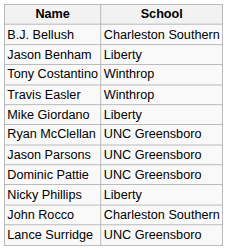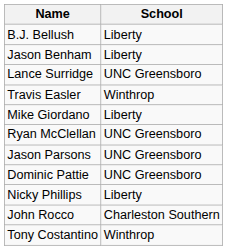B.J. Bellush | School: Charleston Southern -> Liberty
rows swapped: Tony Costantino <-> Lance Surridge
